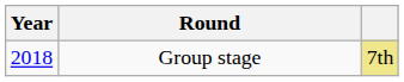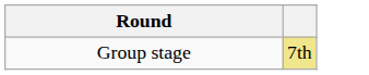- column: Year | 2018
